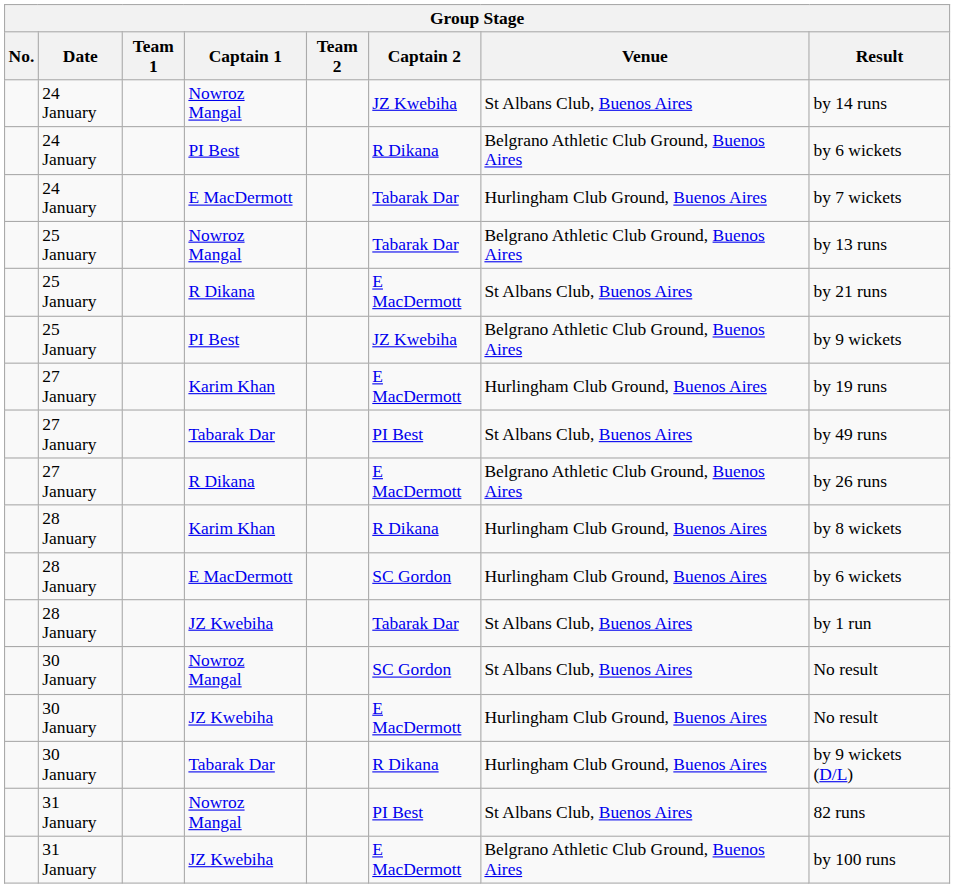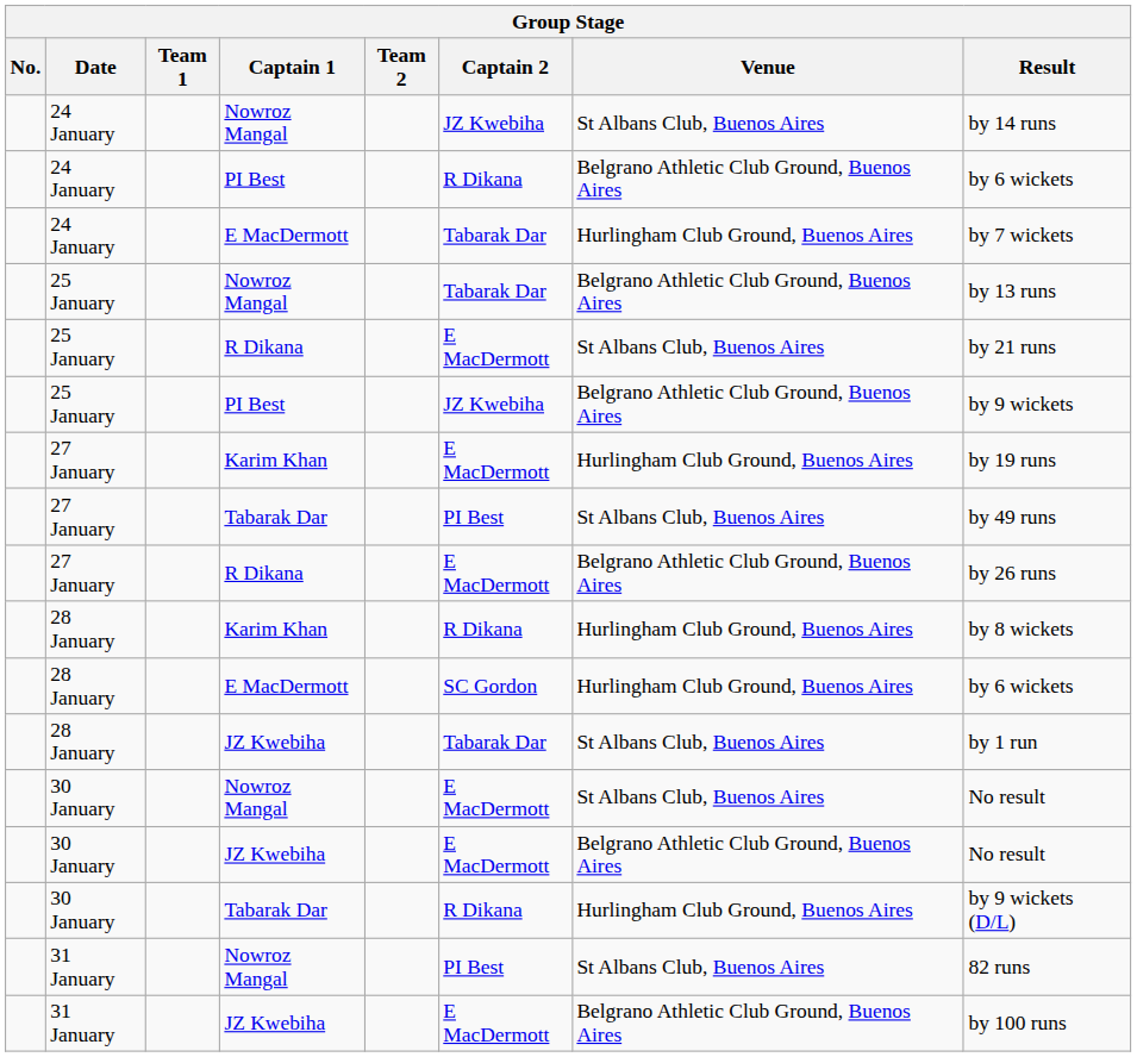30 January / Nowroz Mangal | Captain 2: SC Gordon -> E MacDermott
30 January / JZ Kwebiha | Venue: Hurlingham Club Ground, Buenos Aires -> Belgrano Athletic Club Ground, Buenos Aires
